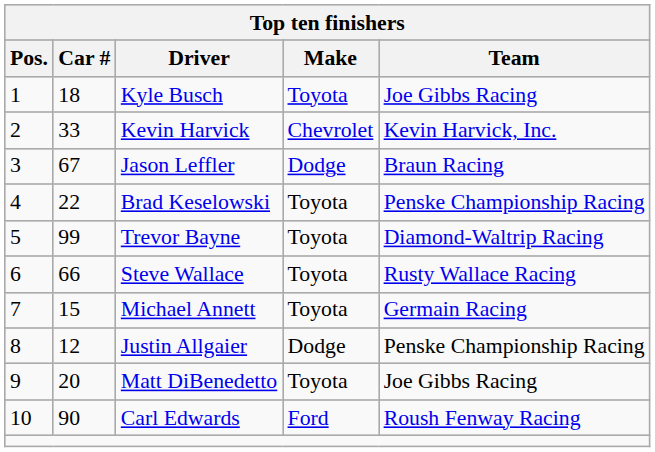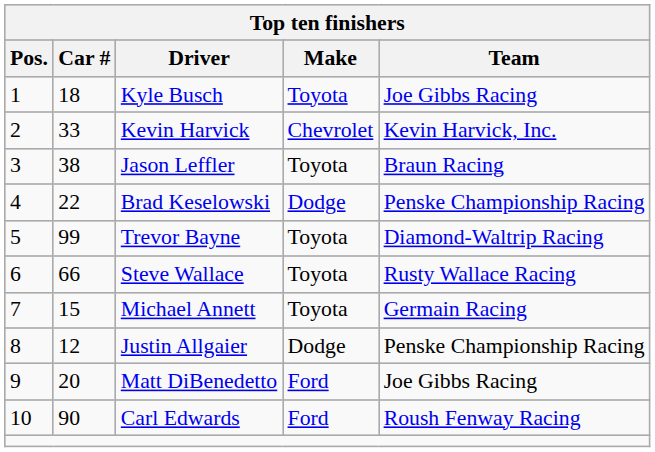Jason Leffler | Car #: 67 -> 38
Jason Leffler | Make: Dodge -> Toyota
Brad Keselowski | Make: Toyota -> Dodge
Matt DiBenedetto | Make: Toyota -> Ford
